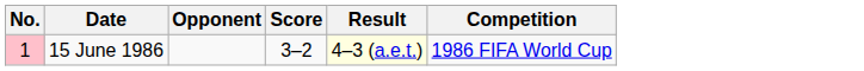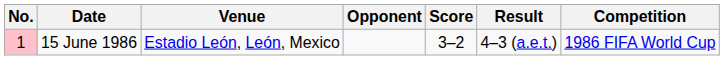+ column: Venue | Estadio León, León, Mexico
15 June 1986 | Result: lightyellow background -> no background
